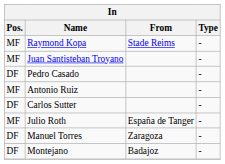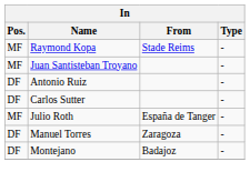- row: DF | Pedro Casado | -
Antonio Ruiz | Pos.: MF -> DF
